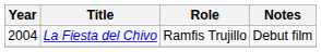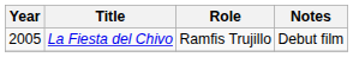La Fiesta del Chivo | Year: 2004 -> 2005
